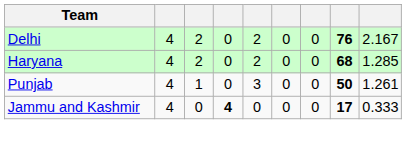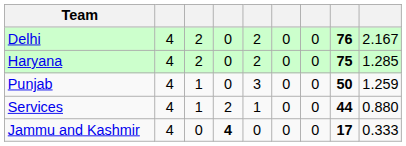Haryana | column 8: 68 -> 75
Punjab | column 9: 1.261 -> 1.259
+ row: Services | 4 | 1 | 2 | 1 | 0 | 0 | 44 | 0.880
